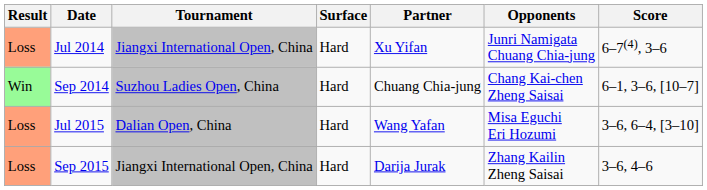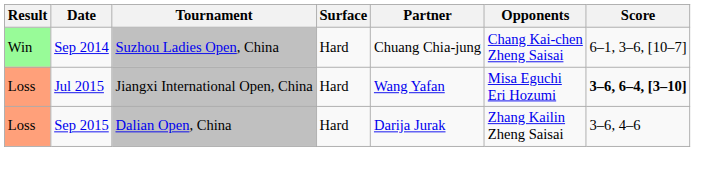- row: Loss | Jul 2014 | Jiangxi International Open, China | Hard | Xu Yifan | Junri Namigata Chuang Chia-jung | 6–7(4), 3–6
Jul 2015 | Tournament: Dalian Open, China -> Jiangxi International Open, China
Jul 2015 | Score: normal -> bold
Sep 2015 | Tournament: Jiangxi International Open, China -> Dalian Open, China
